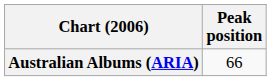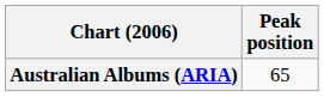Australian Albums (ARIA) | Peak position: 66 -> 65
